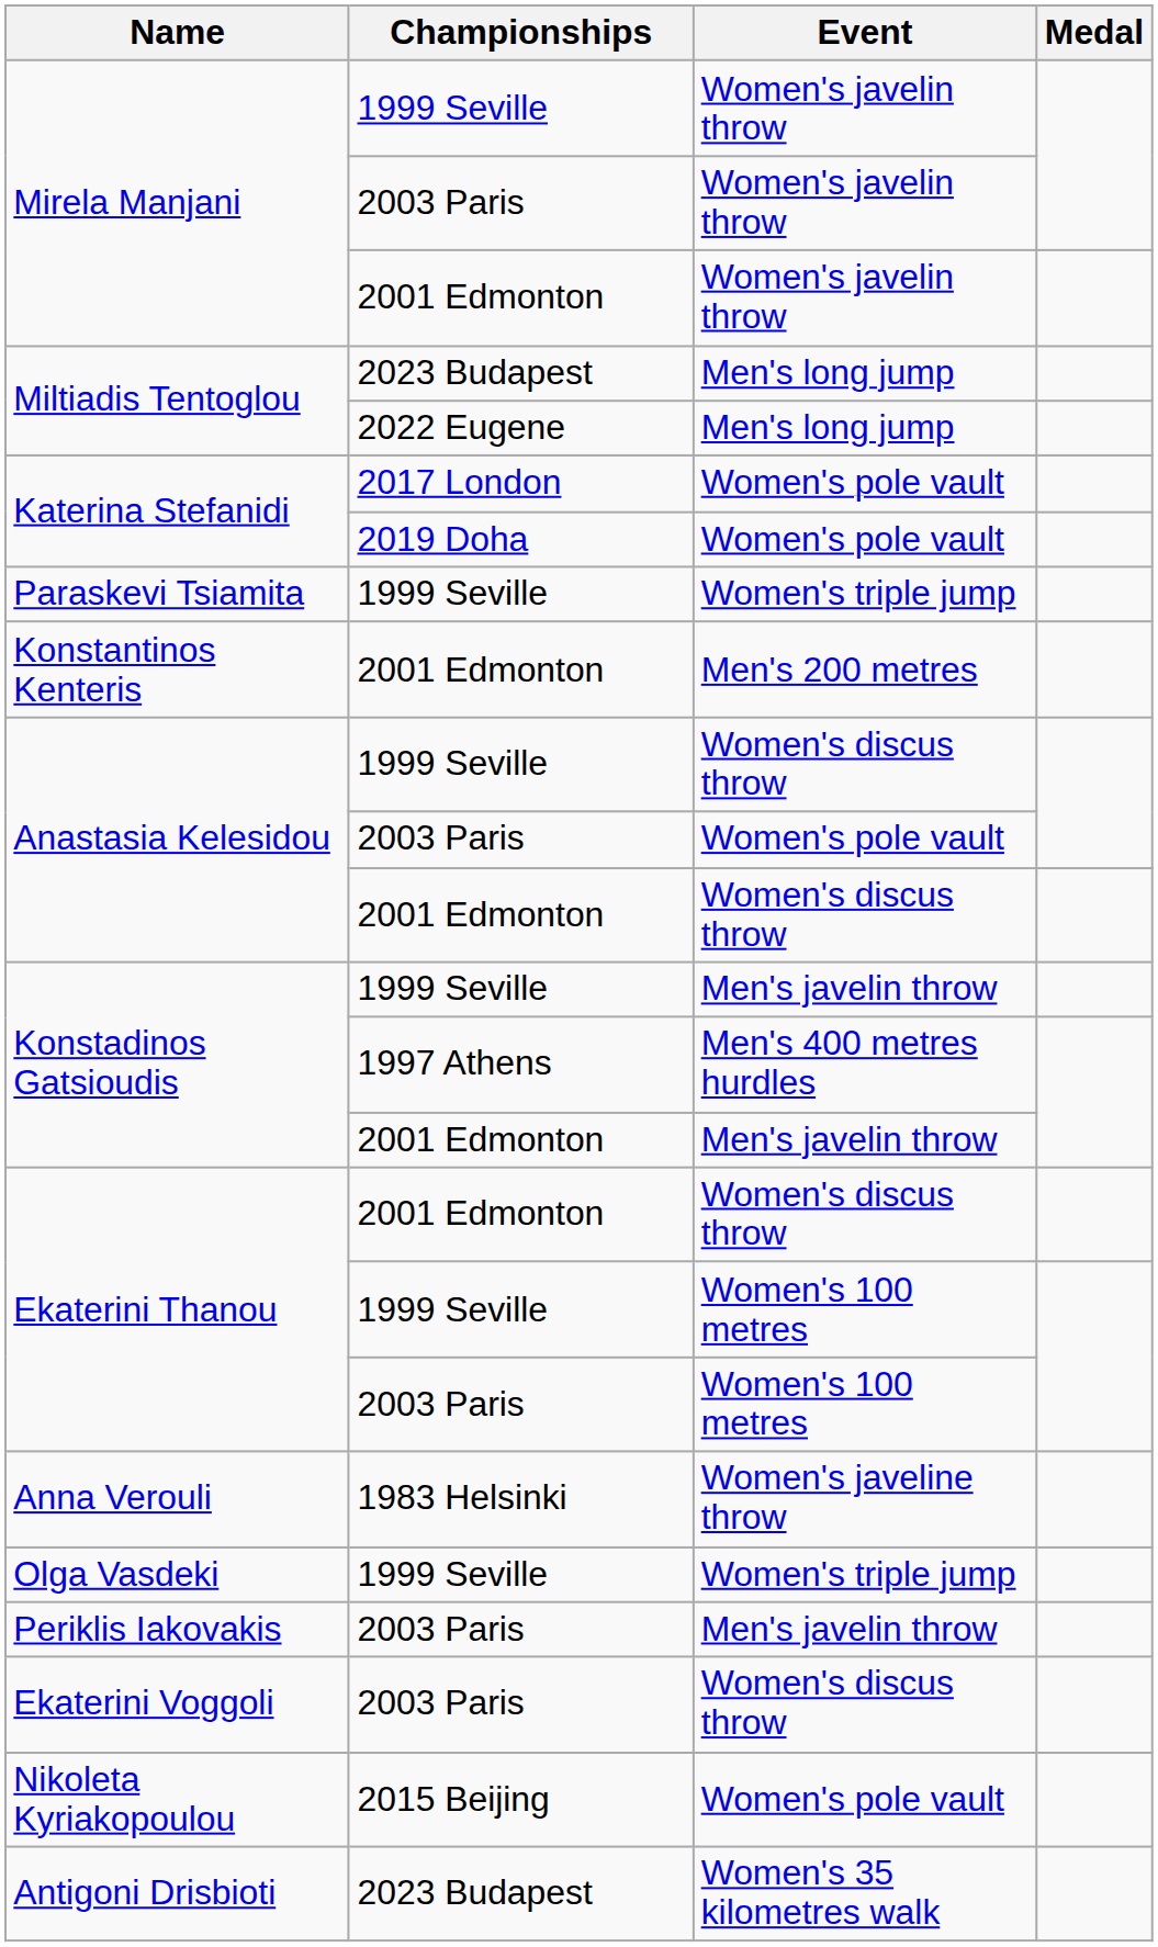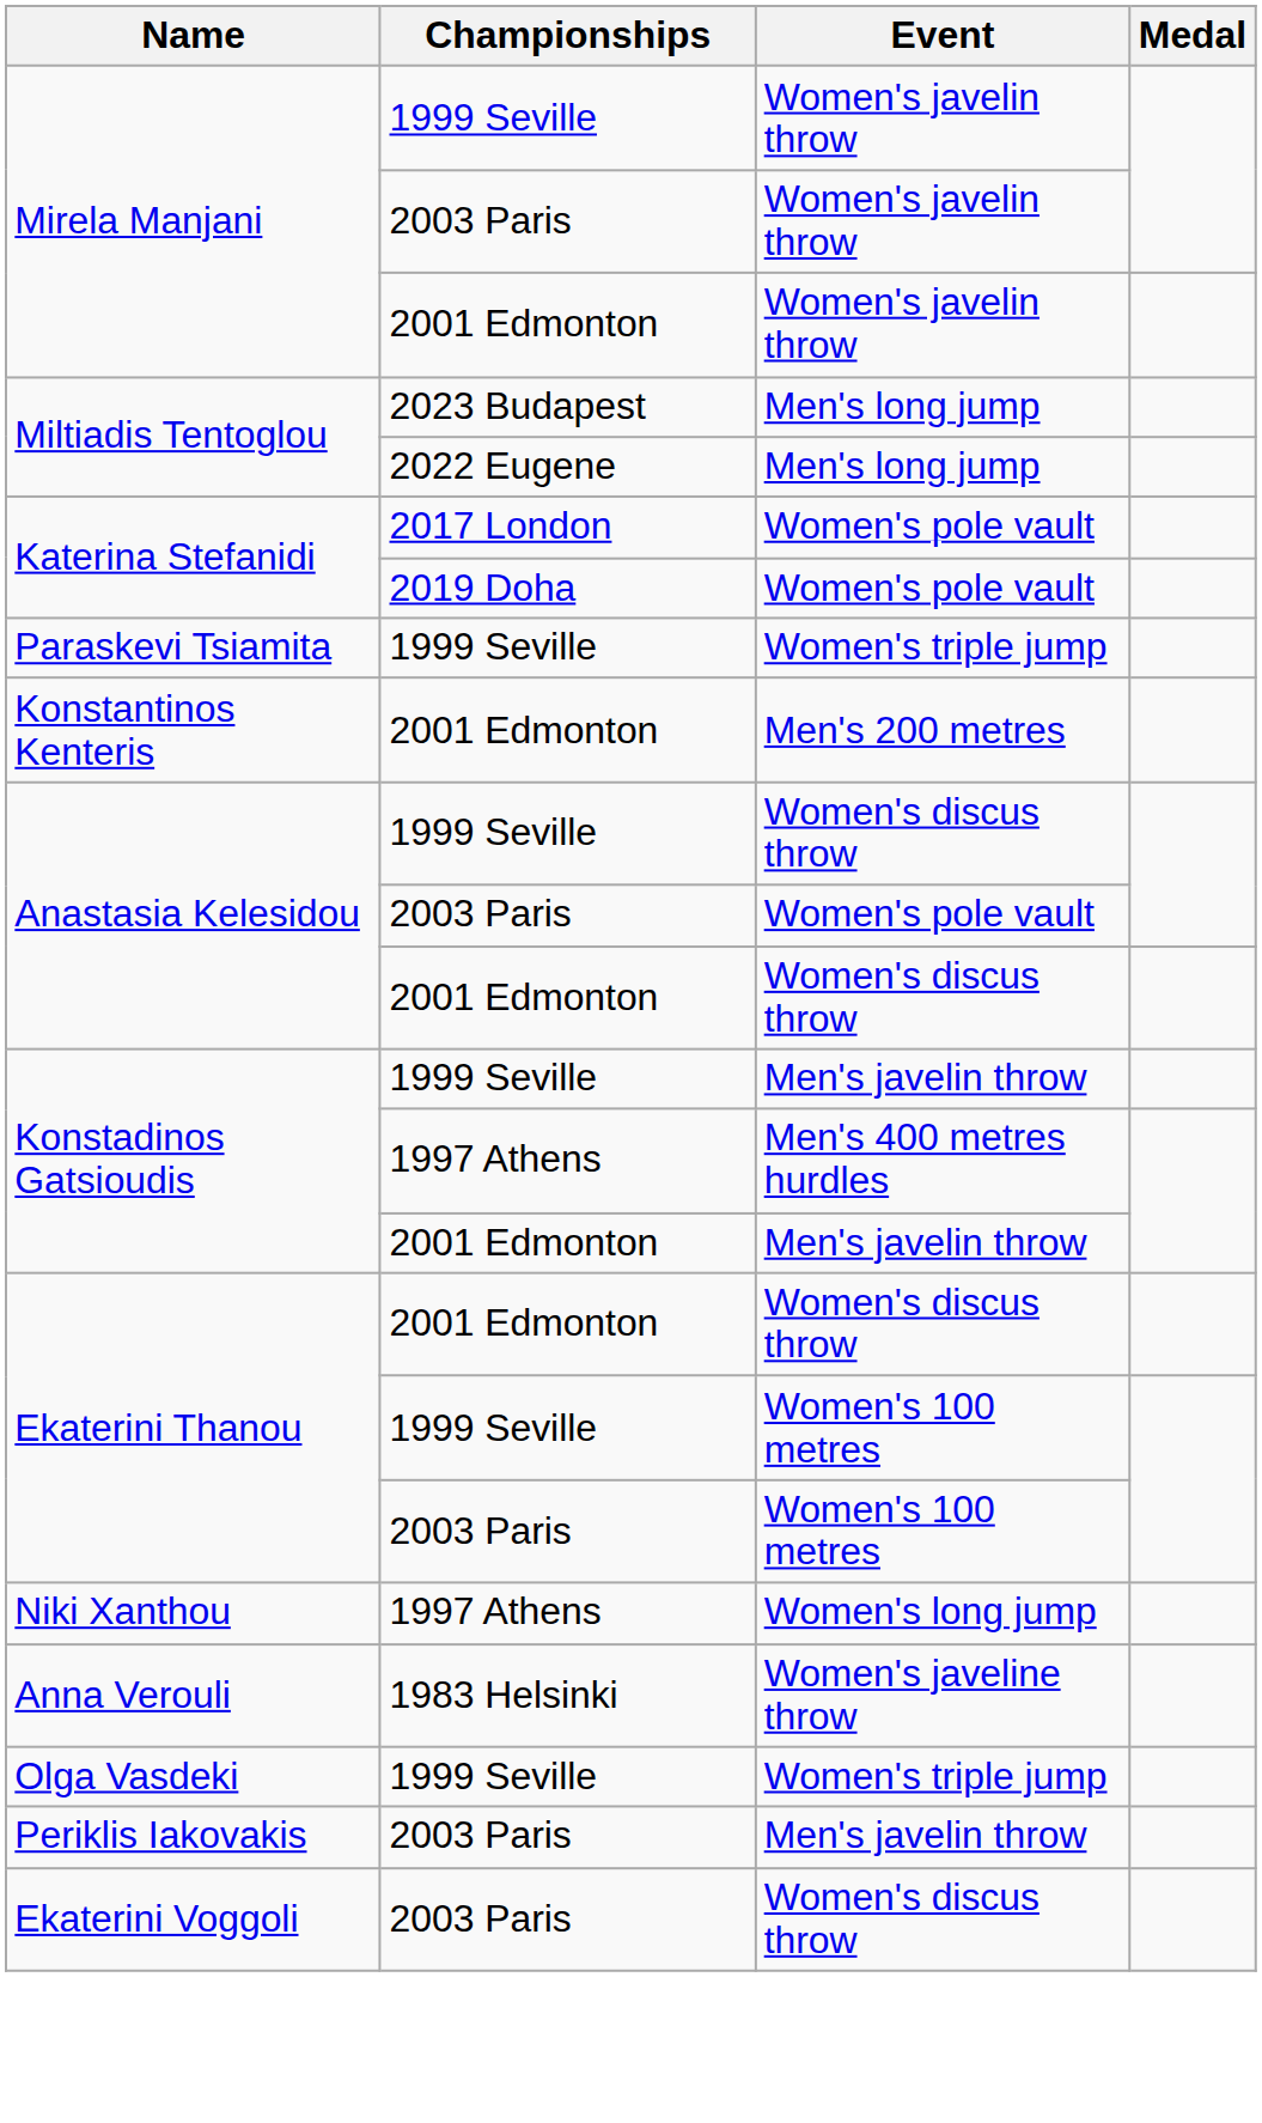+ row: Niki Xanthou | 1997 Athens | Women's long jump
- row: Nikoleta Kyriakopoulou | 2015 Beijing | Women's pole vault
- row: Antigoni Drisbioti | 2023 Budapest | Women's 35 kilometres walk
